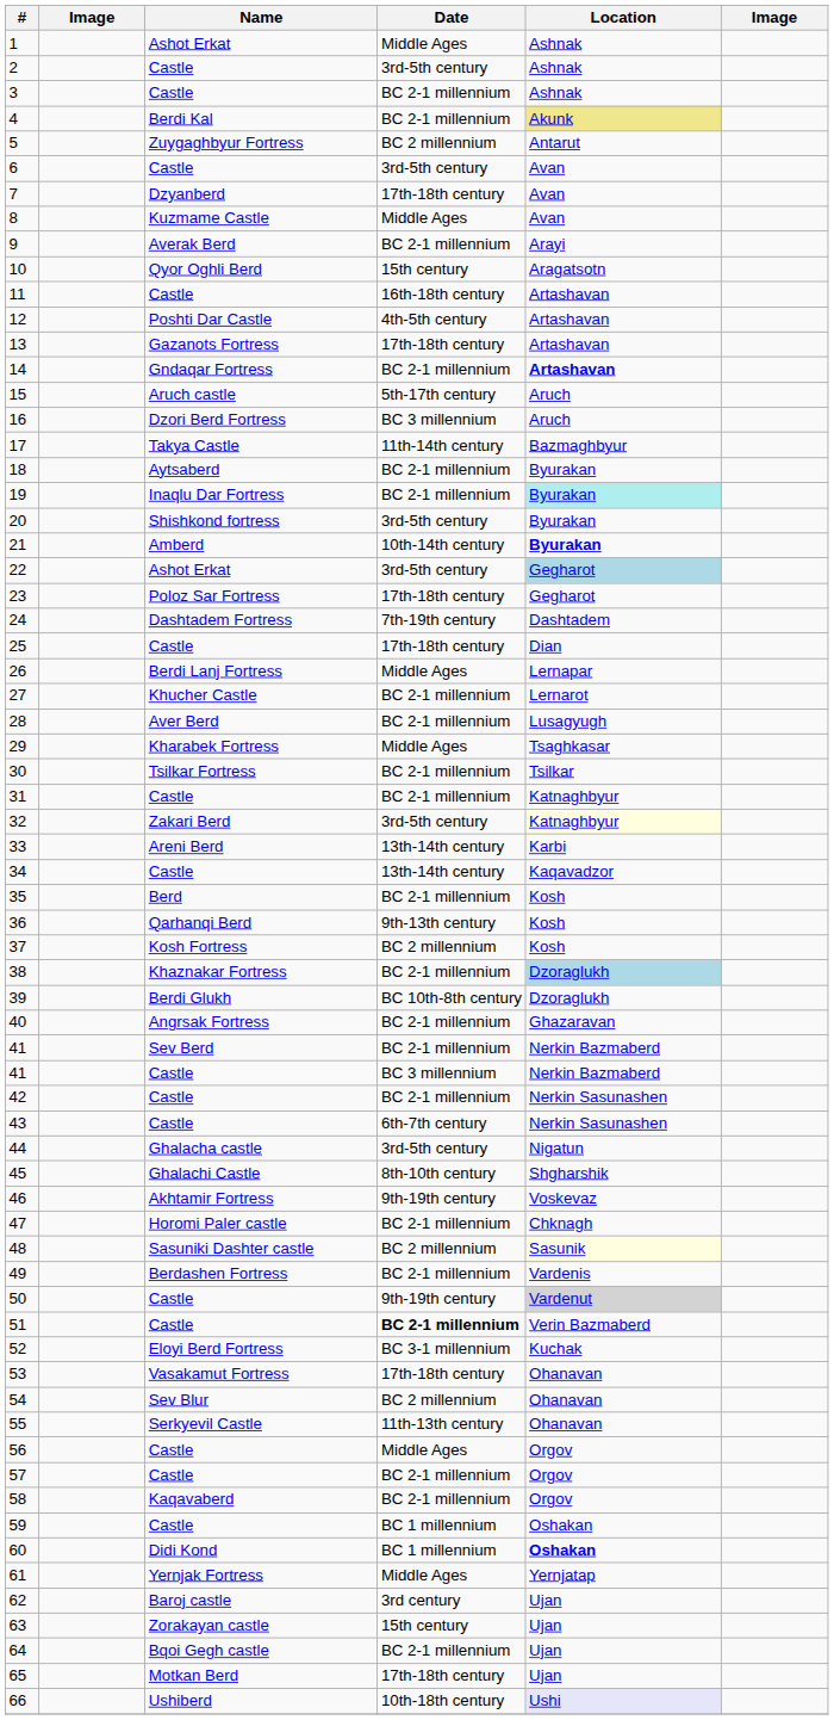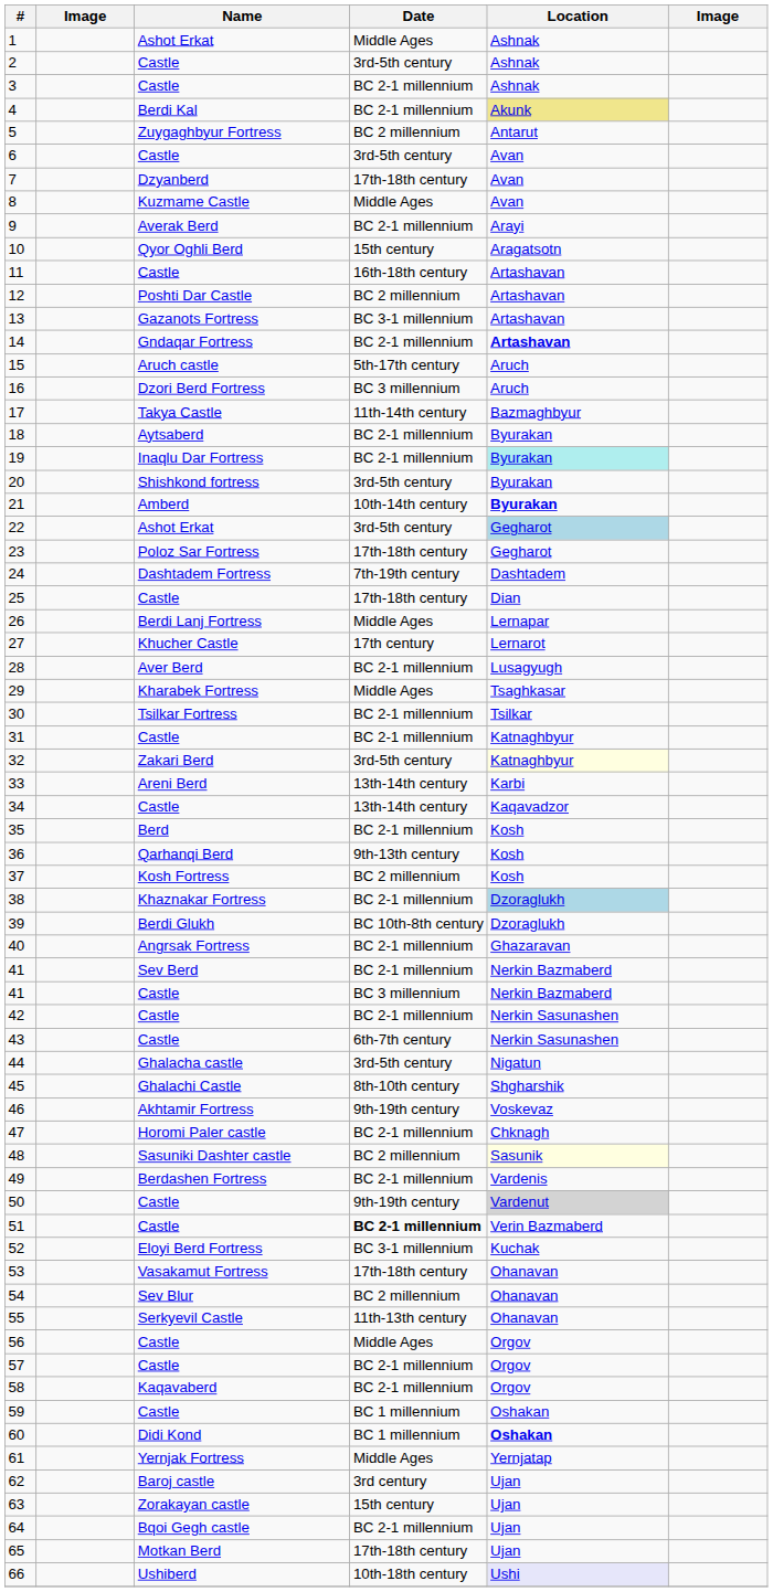12 | Date: 4th-5th century -> BC 2 millennium
13 | Date: 17th-18th century -> BC 3-1 millennium
27 | Date: BC 2-1 millennium -> 17th century
